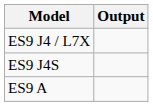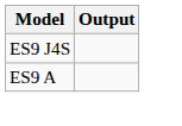- row: ES9 J4 / L7X
